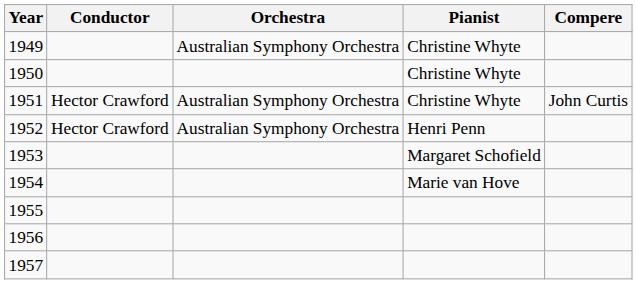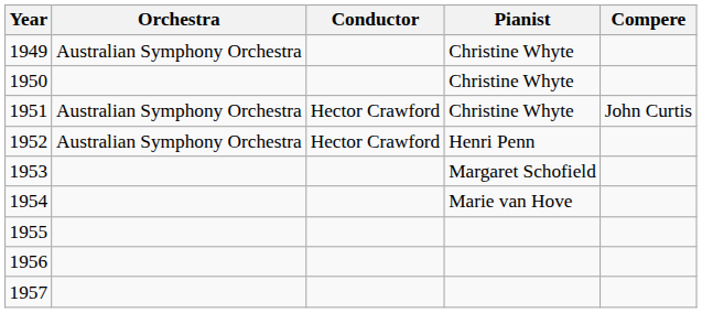columns swapped: Conductor <-> Orchestra
